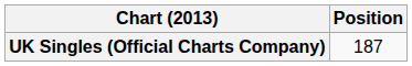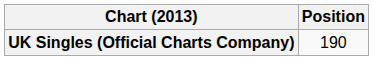UK Singles (Official Charts Company) | Position: 187 -> 190
